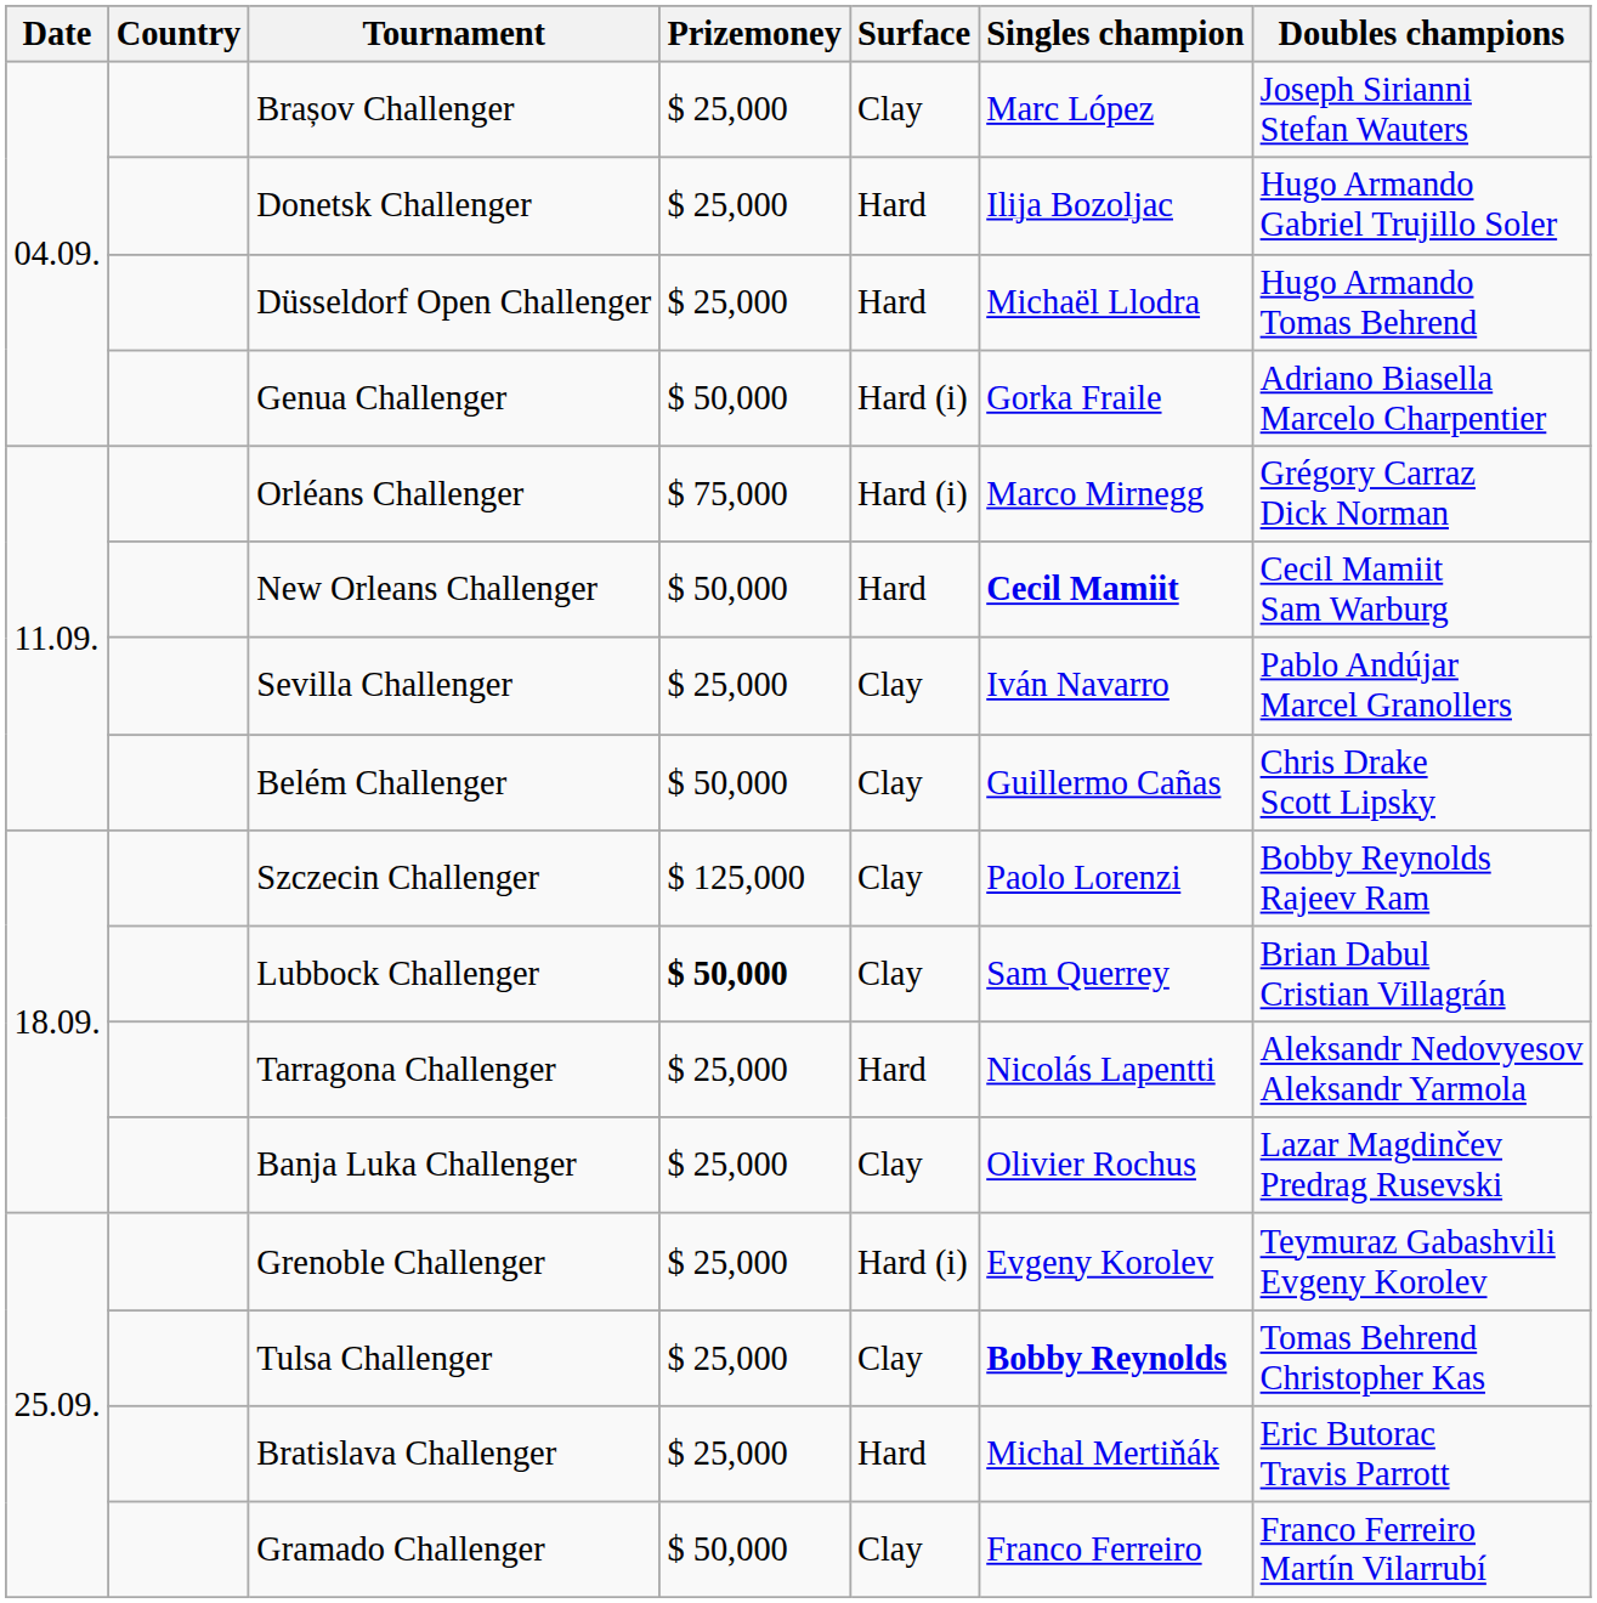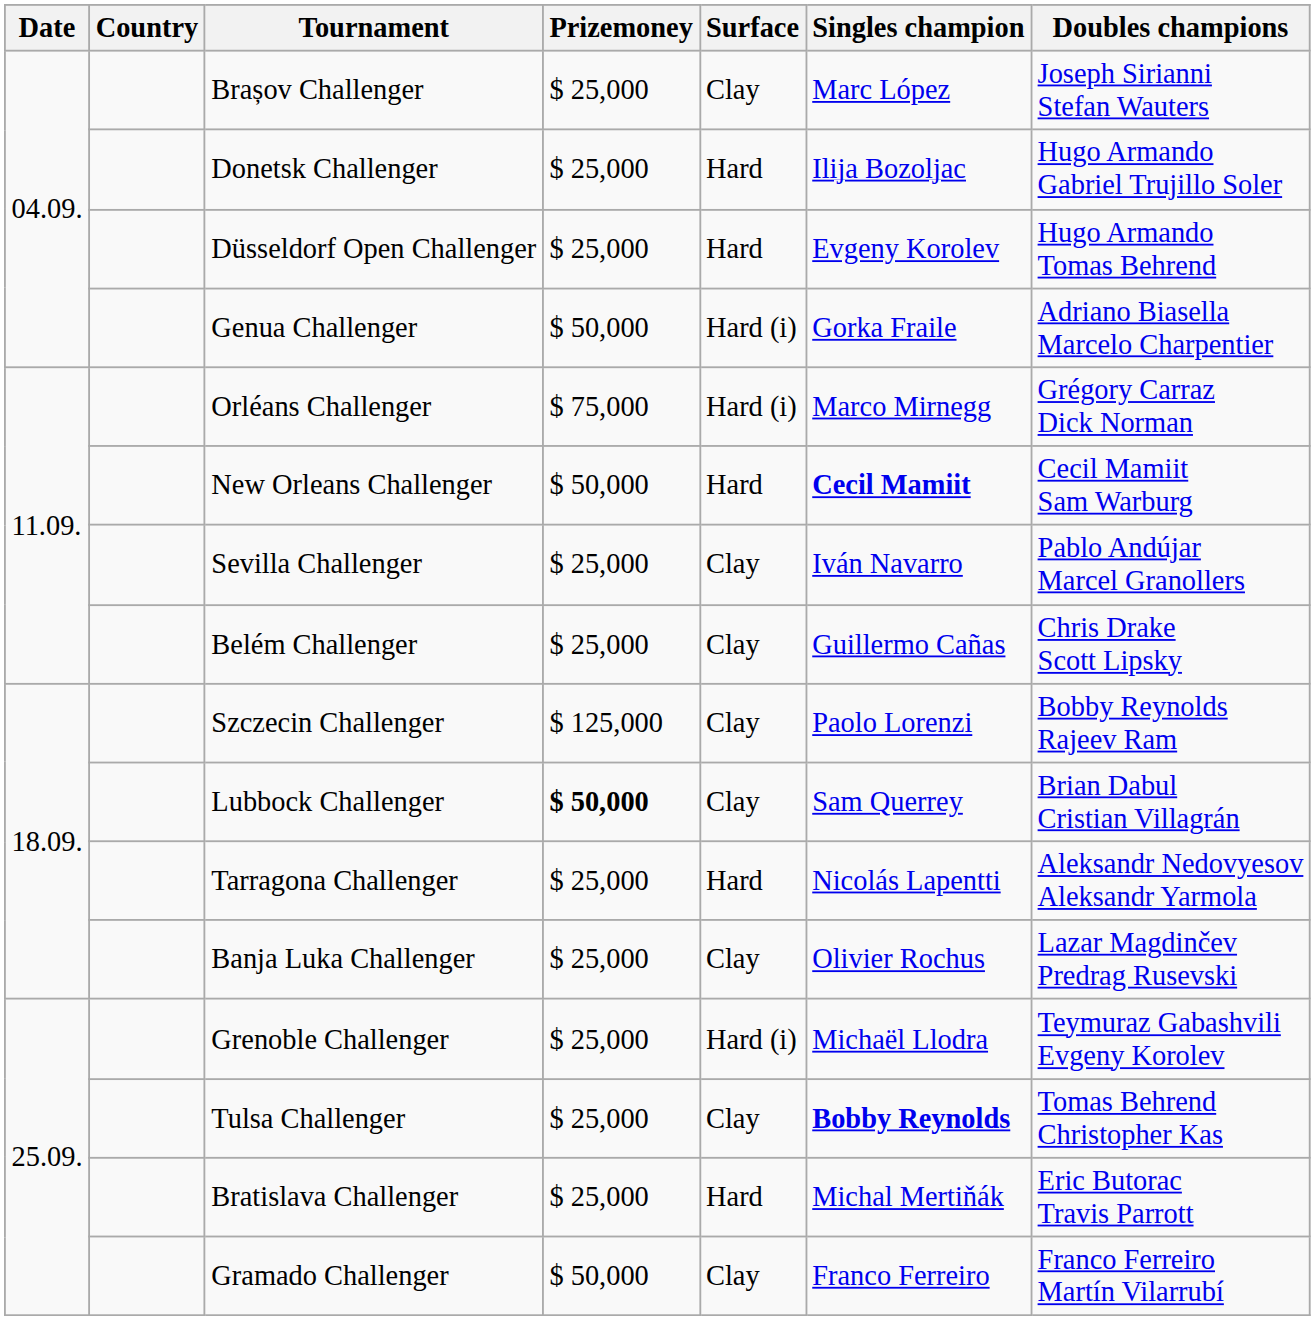Düsseldorf Open Challenger | Singles champion: Michaël Llodra -> Evgeny Korolev
Belém Challenger | Prizemoney: $ 50,000 -> $ 25,000
Grenoble Challenger | Singles champion: Evgeny Korolev -> Michaël Llodra
